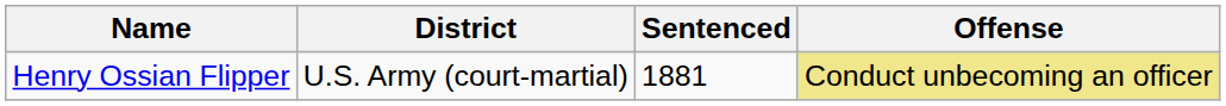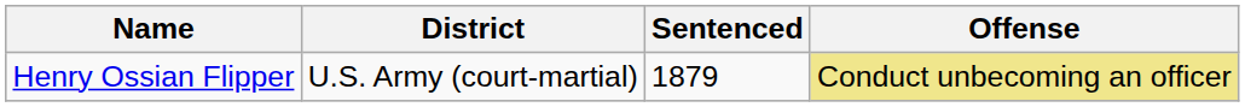Henry Ossian Flipper | Sentenced: 1881 -> 1879
